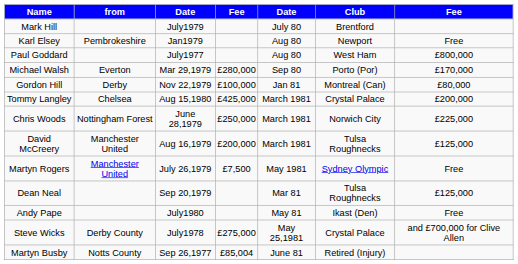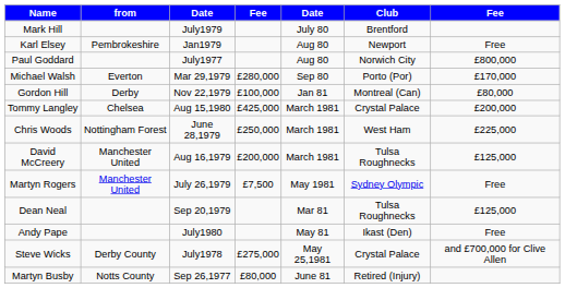Paul Goddard | Club: West Ham -> Norwich City
Chris Woods | Club: Norwich City -> West Ham
Martyn Busby | column 4: £85,004 -> £80,000
